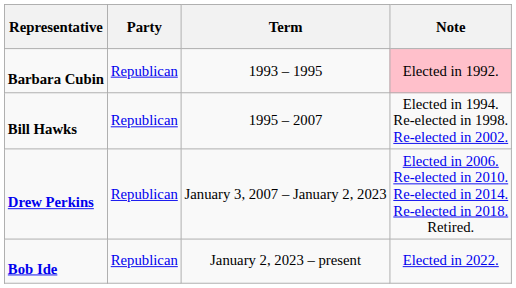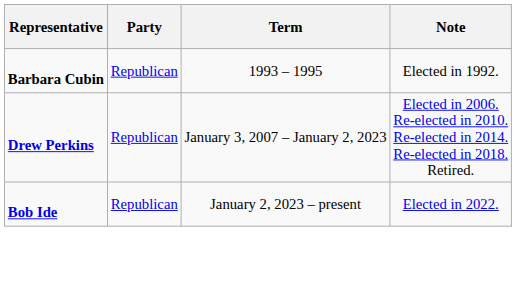Barbara Cubin | Note: pink background -> no background
- row: Bill Hawks | Republican | 1995 – 2007 | Elected in 1994. Re-elected in 1998. Re-elected in 2002.
